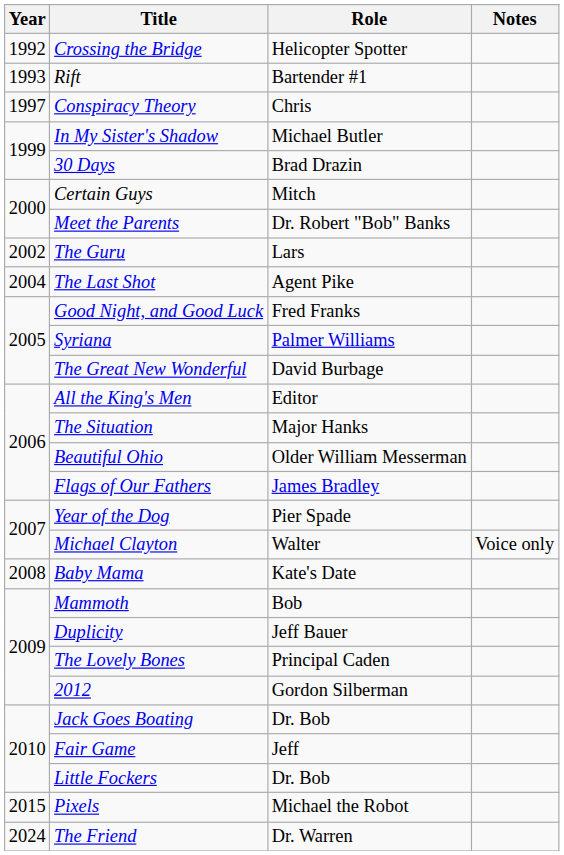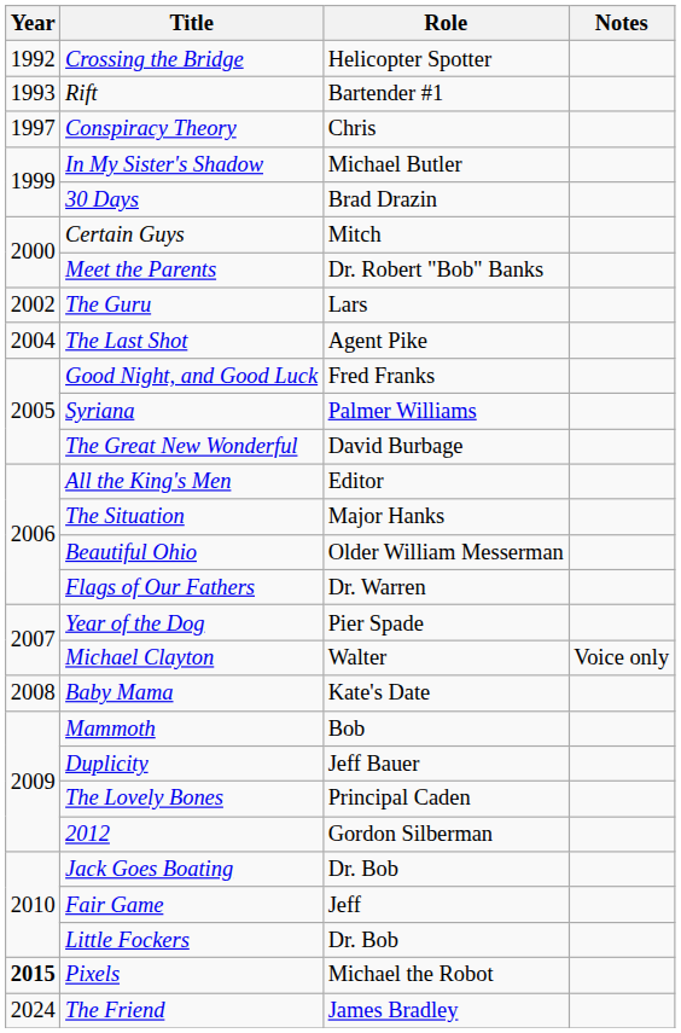Flags of Our Fathers | Role: James Bradley -> Dr. Warren
Pixels | Year: normal -> bold
The Friend | Role: Dr. Warren -> James Bradley
